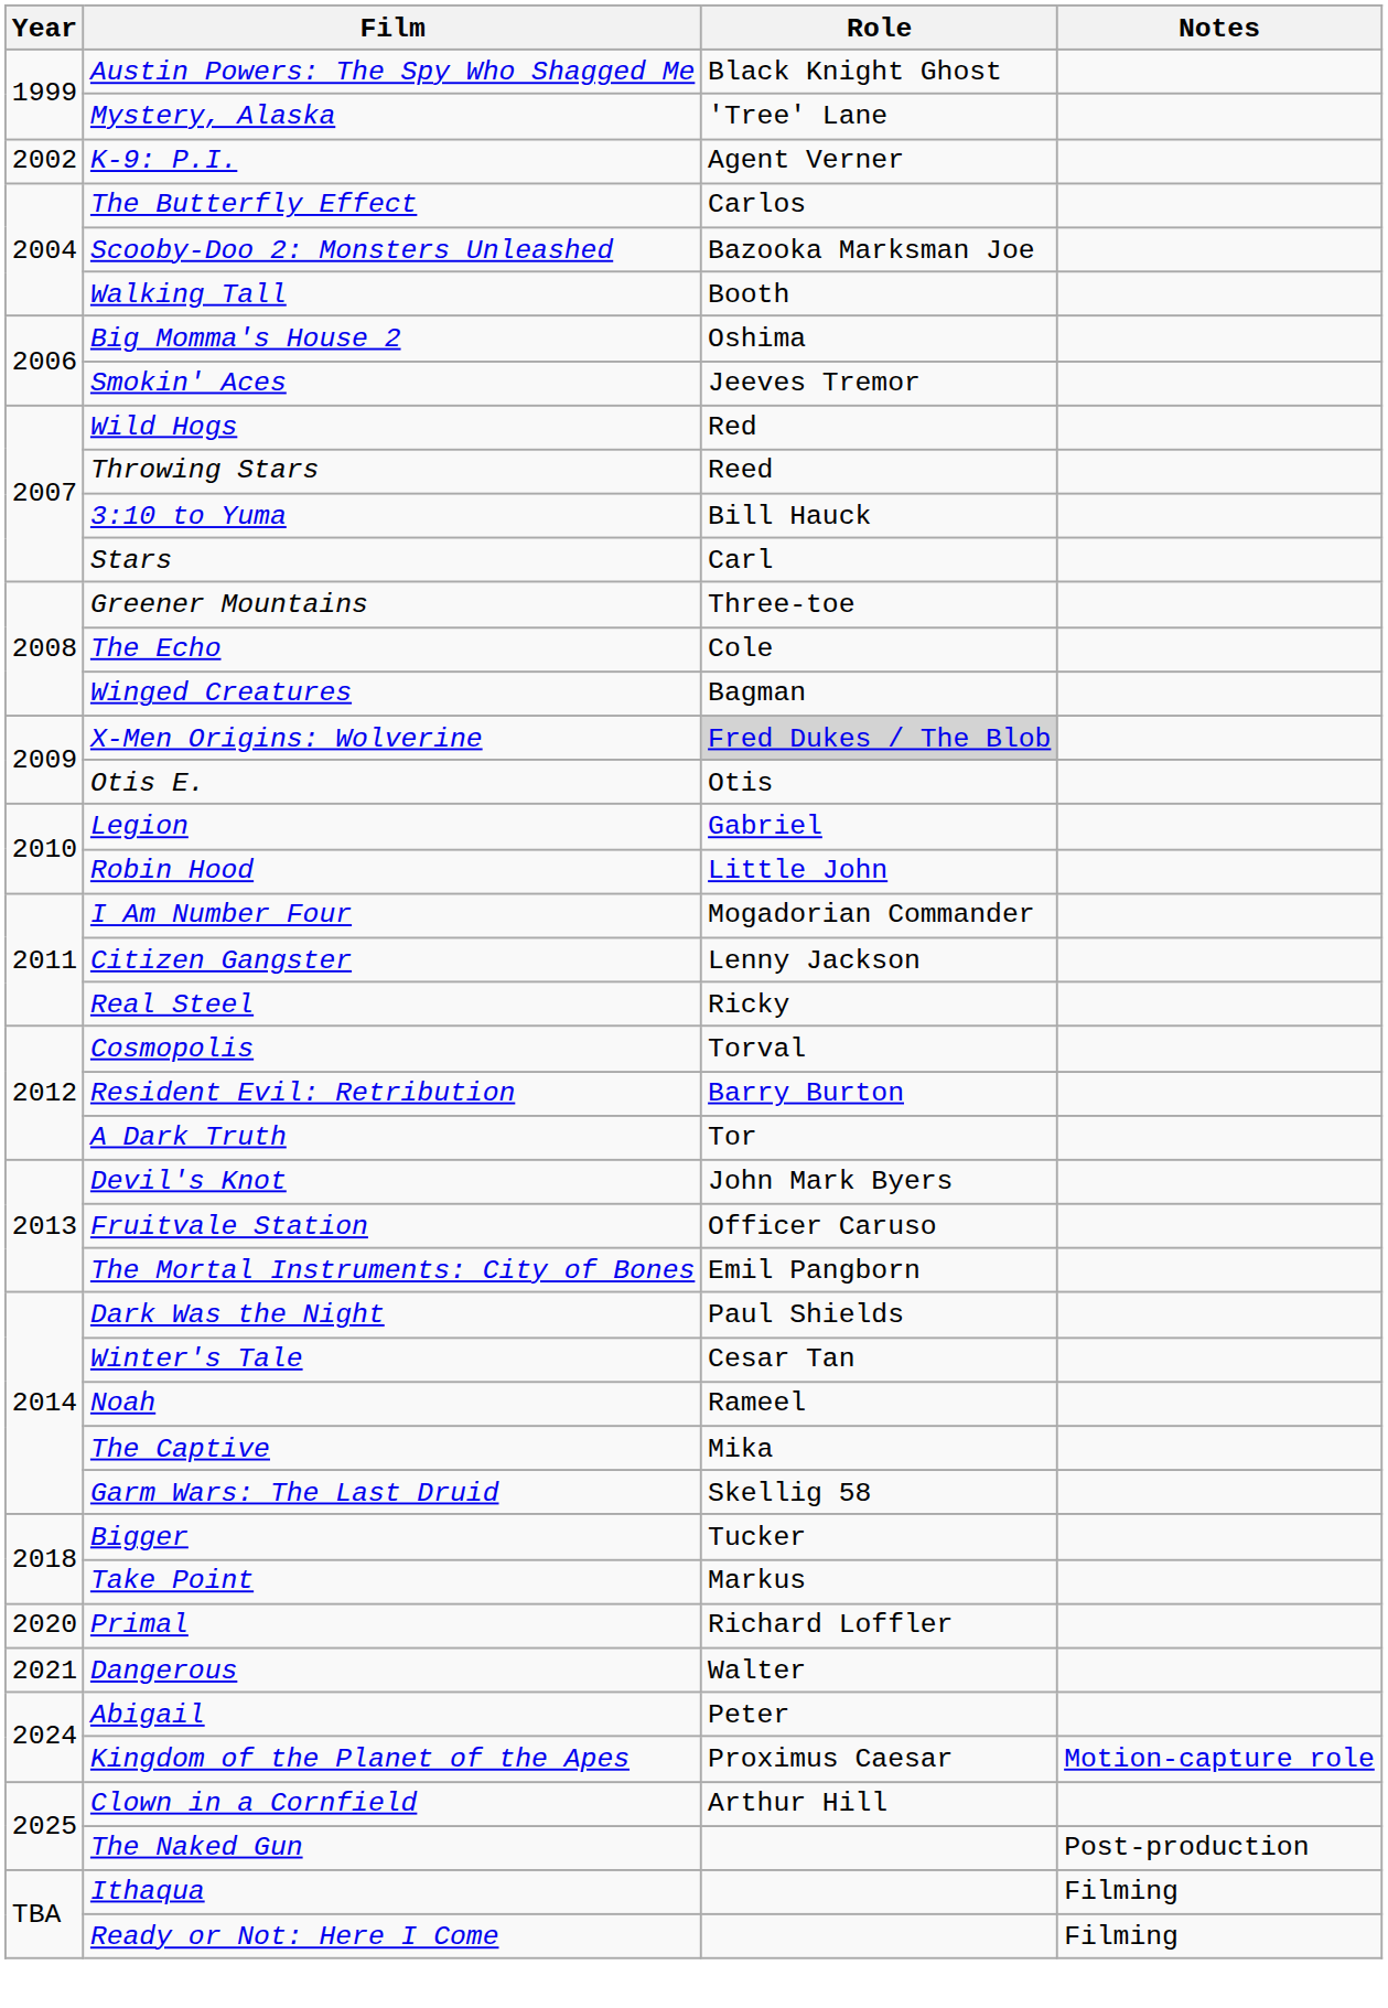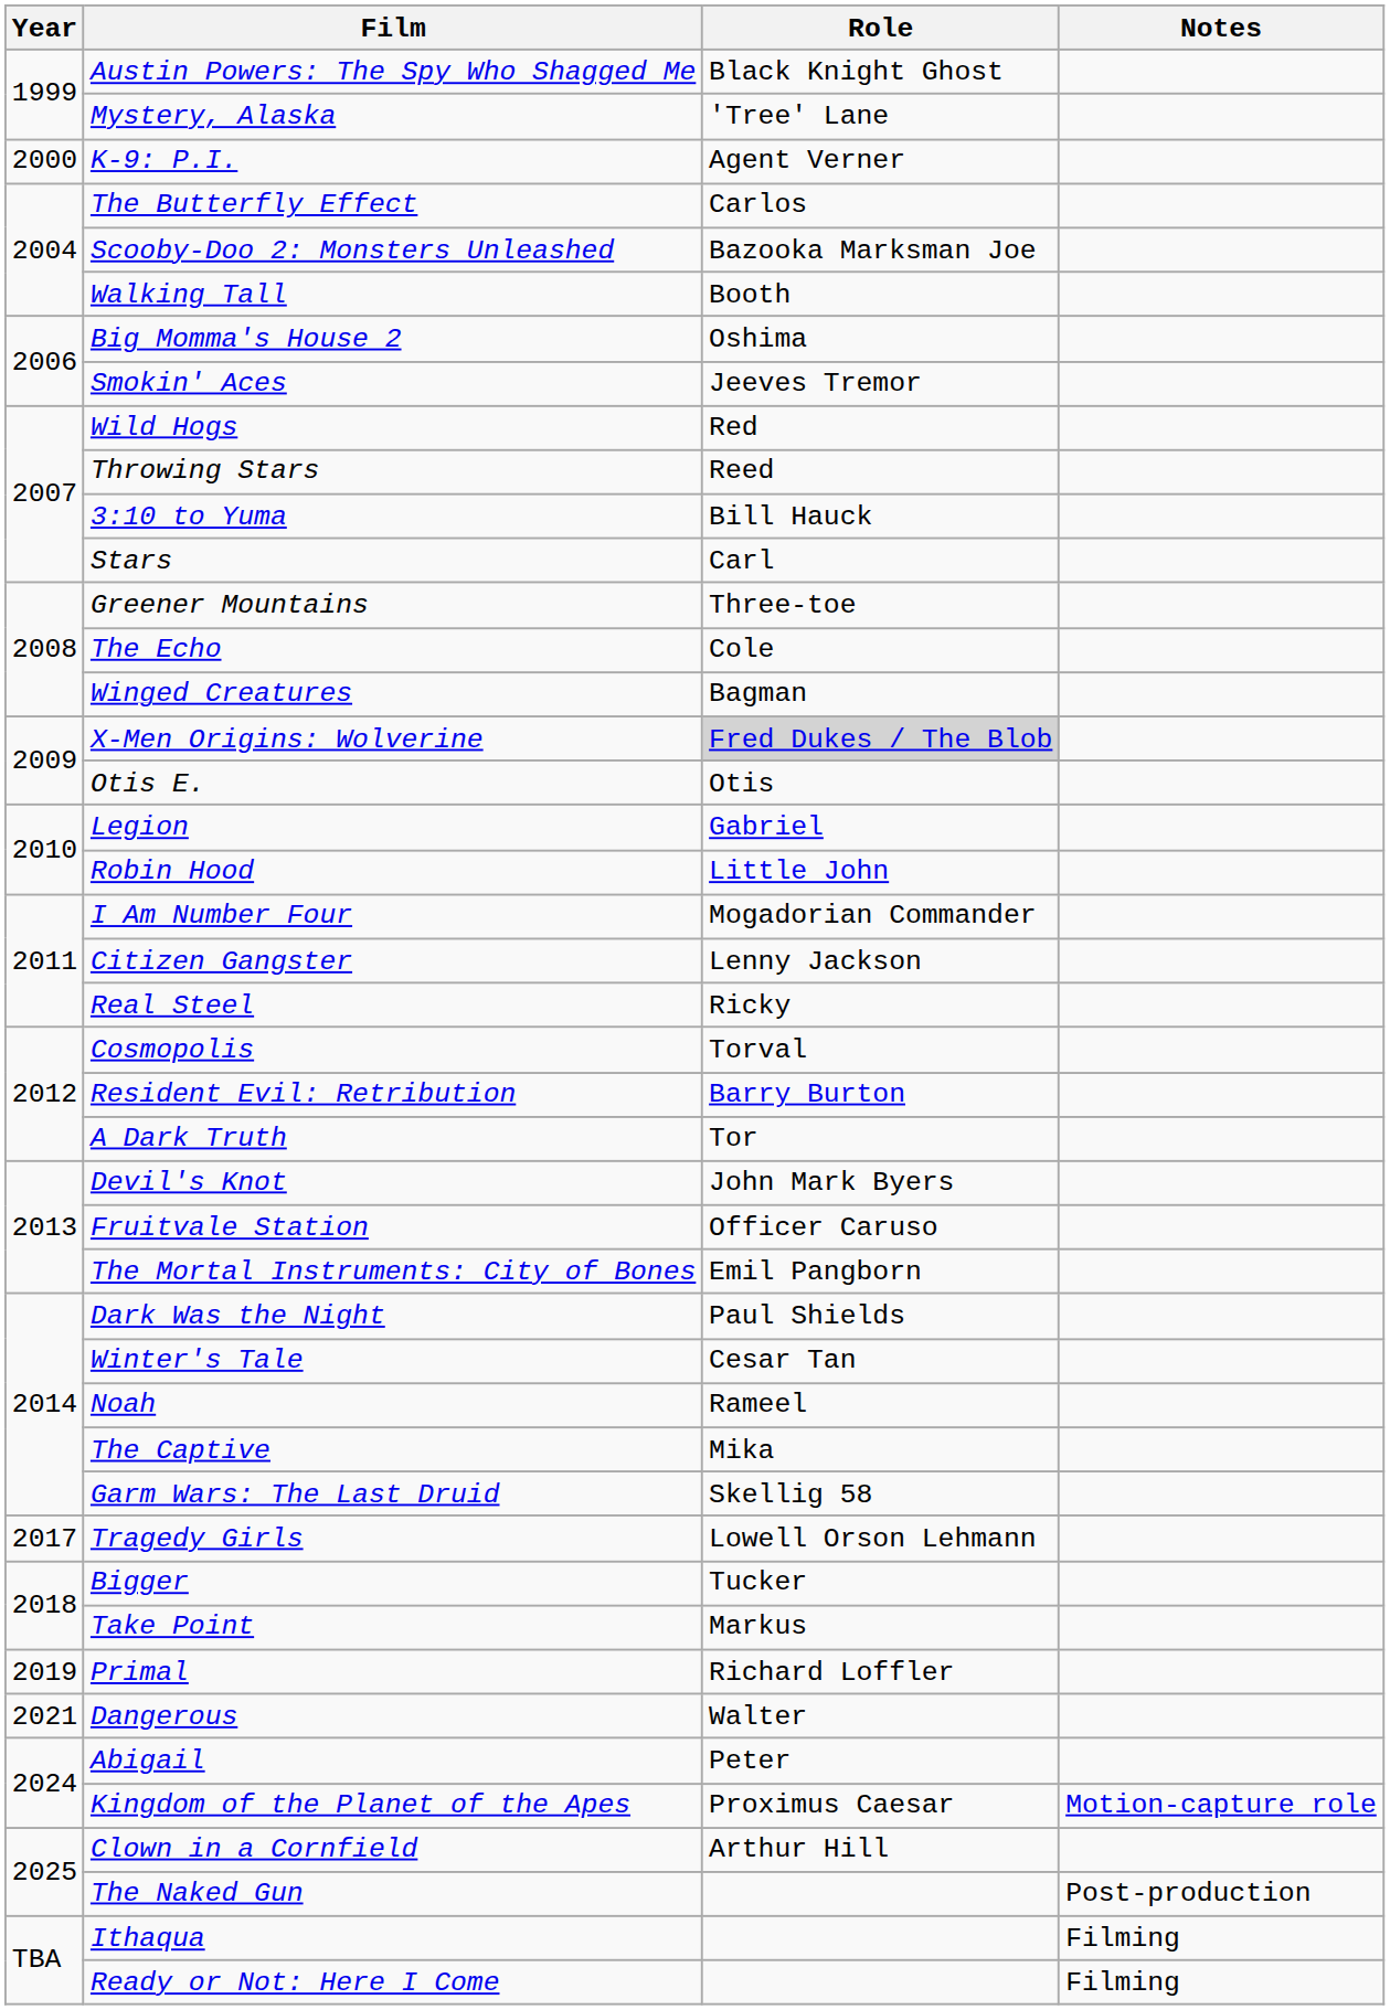K-9: P.I. | Year: 2002 -> 2000
+ row: 2017 | Tragedy Girls | Lowell Orson Lehmann
Primal | Year: 2020 -> 2019
